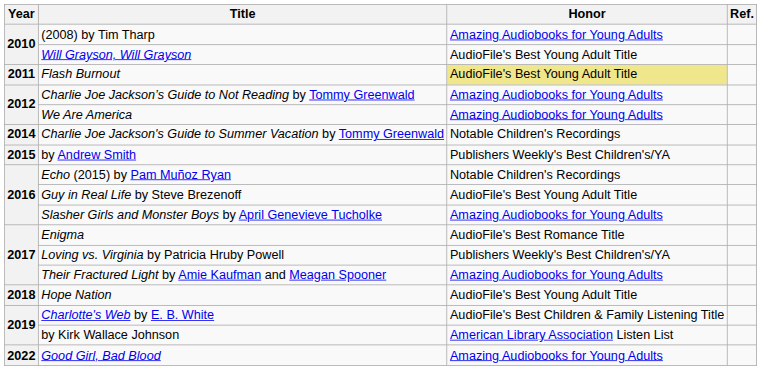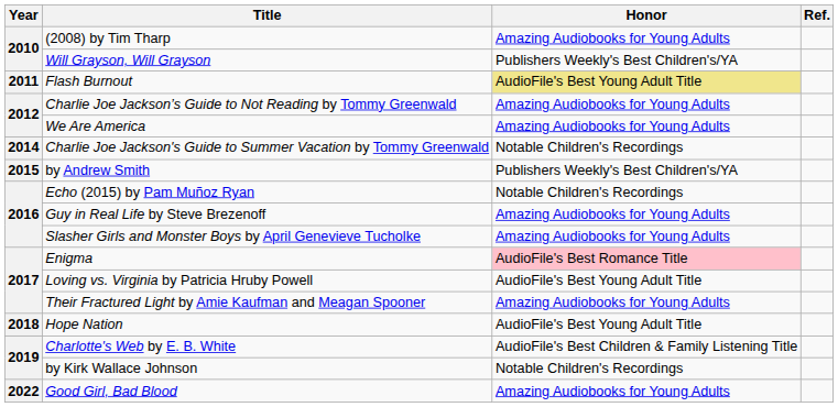Will Grayson, Will Grayson | Honor: AudioFile's Best Young Adult Title -> Publishers Weekly's Best Children's/YA
Guy in Real Life by Steve Brezenoff | Honor: AudioFile's Best Young Adult Title -> Amazing Audiobooks for Young Adults
Enigma | Honor: no background -> pink background
Loving vs. Virginia by Patricia Hruby Powell | Honor: Publishers Weekly's Best Children's/YA -> AudioFile's Best Young Adult Title
by Kirk Wallace Johnson | Honor: American Library Association Listen List -> Notable Children's Recordings
